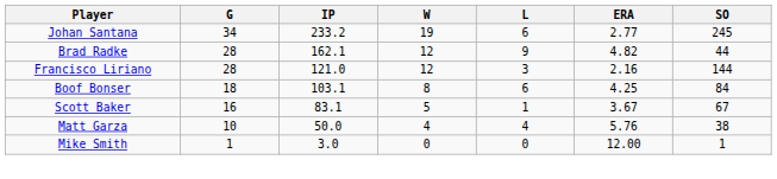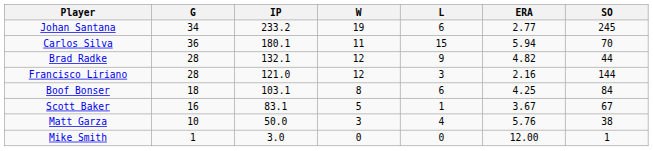+ row: Carlos Silva | 36 | 180.1 | 11 | 15 | 5.94 | 70
Brad Radke | IP: 162.1 -> 132.1
Matt Garza | W: 4 -> 3
